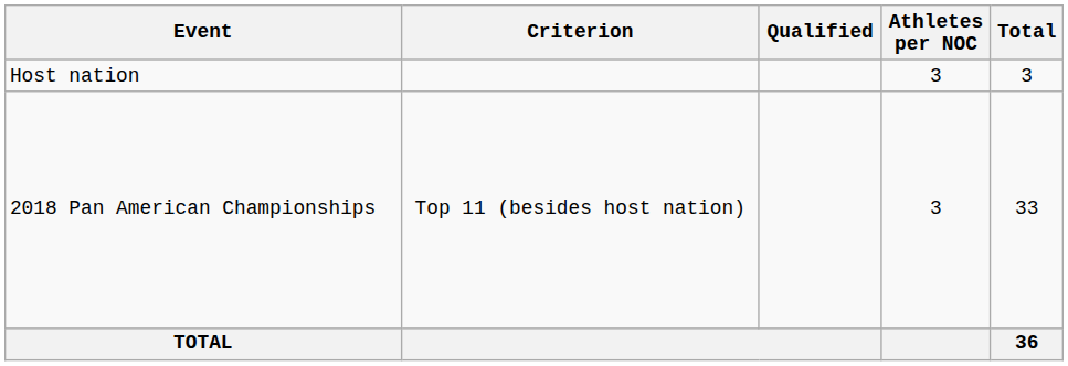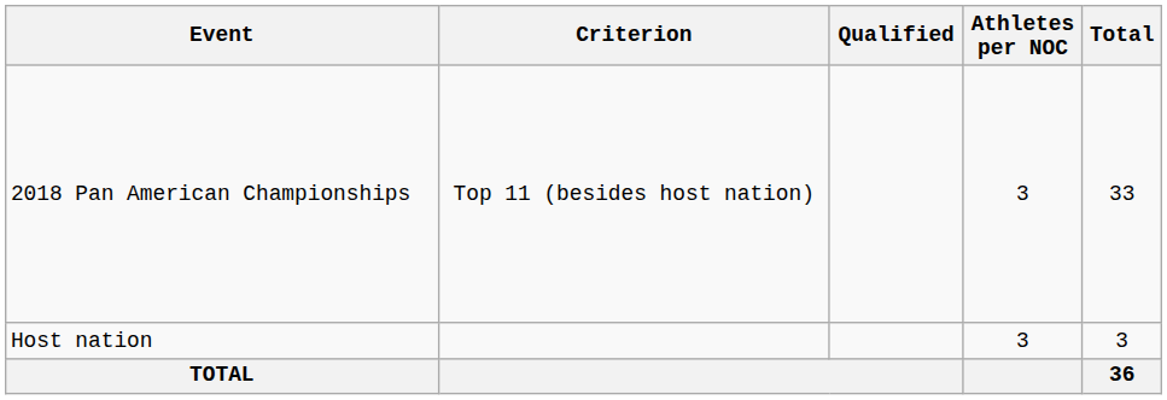rows swapped: Host nation <-> 2018 Pan American Championships
